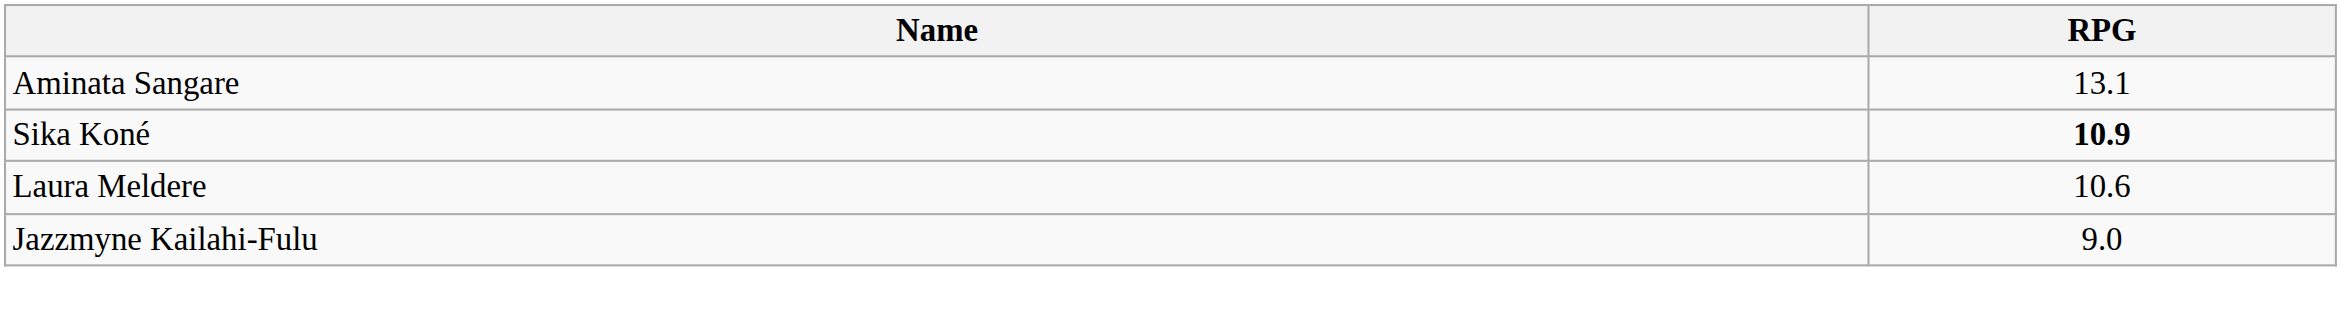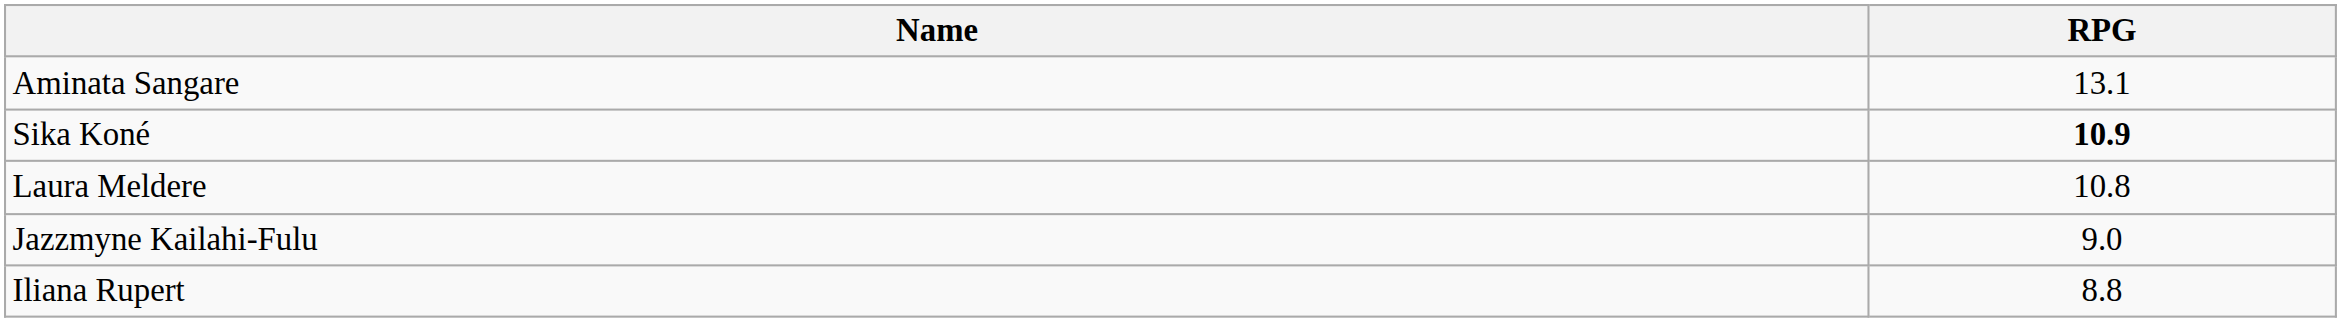Laura Meldere | RPG: 10.6 -> 10.8
+ row: Iliana Rupert | 8.8
